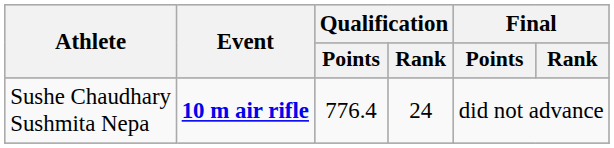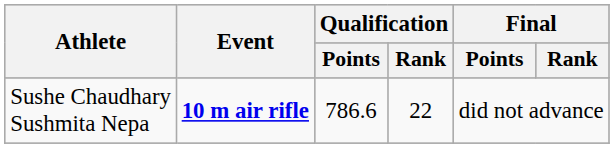Sushe Chaudhary Sushmita Nepa | Qualification / Points: 776.4 -> 786.6
Sushe Chaudhary Sushmita Nepa | Qualification / Rank: 24 -> 22
